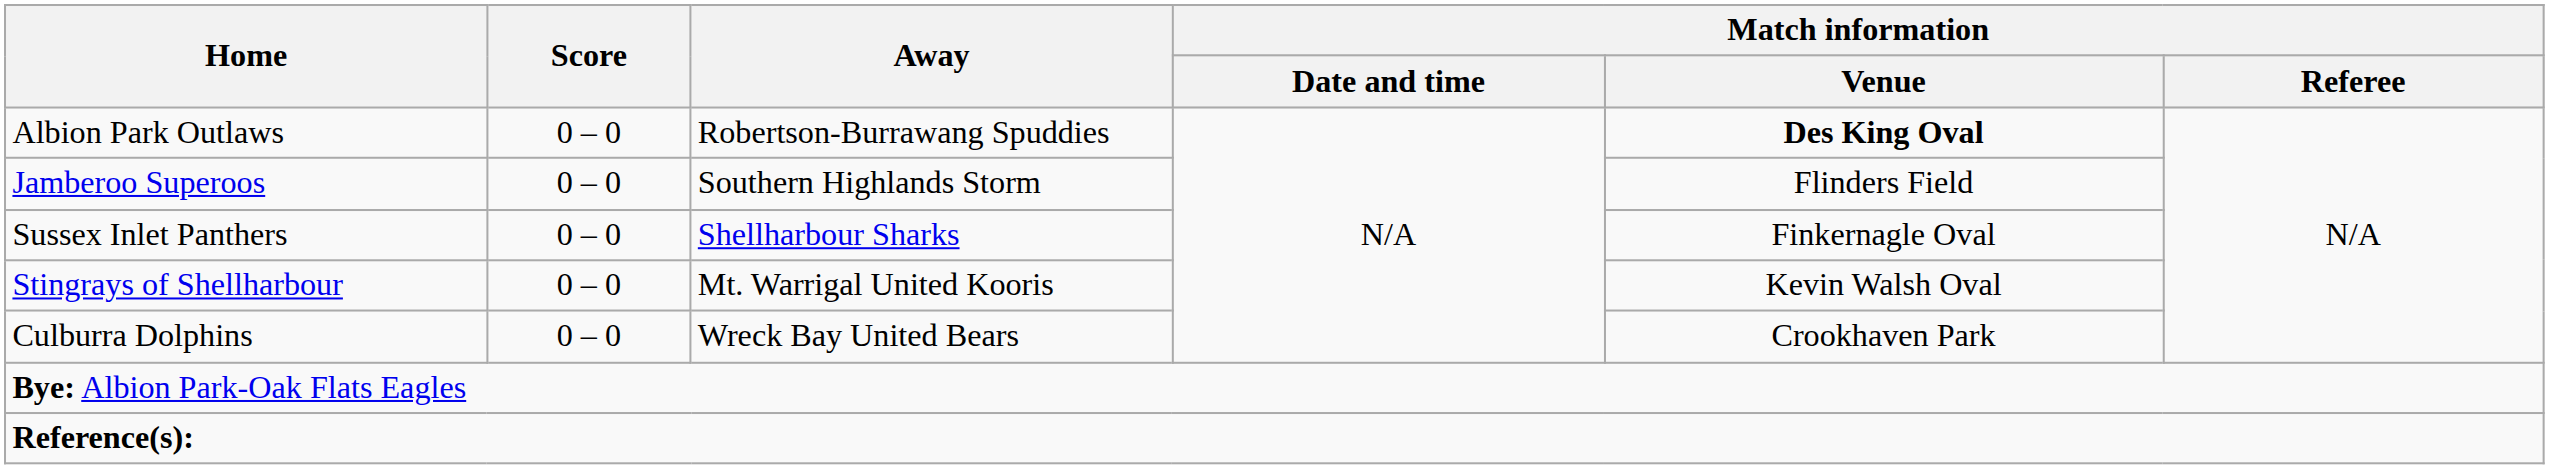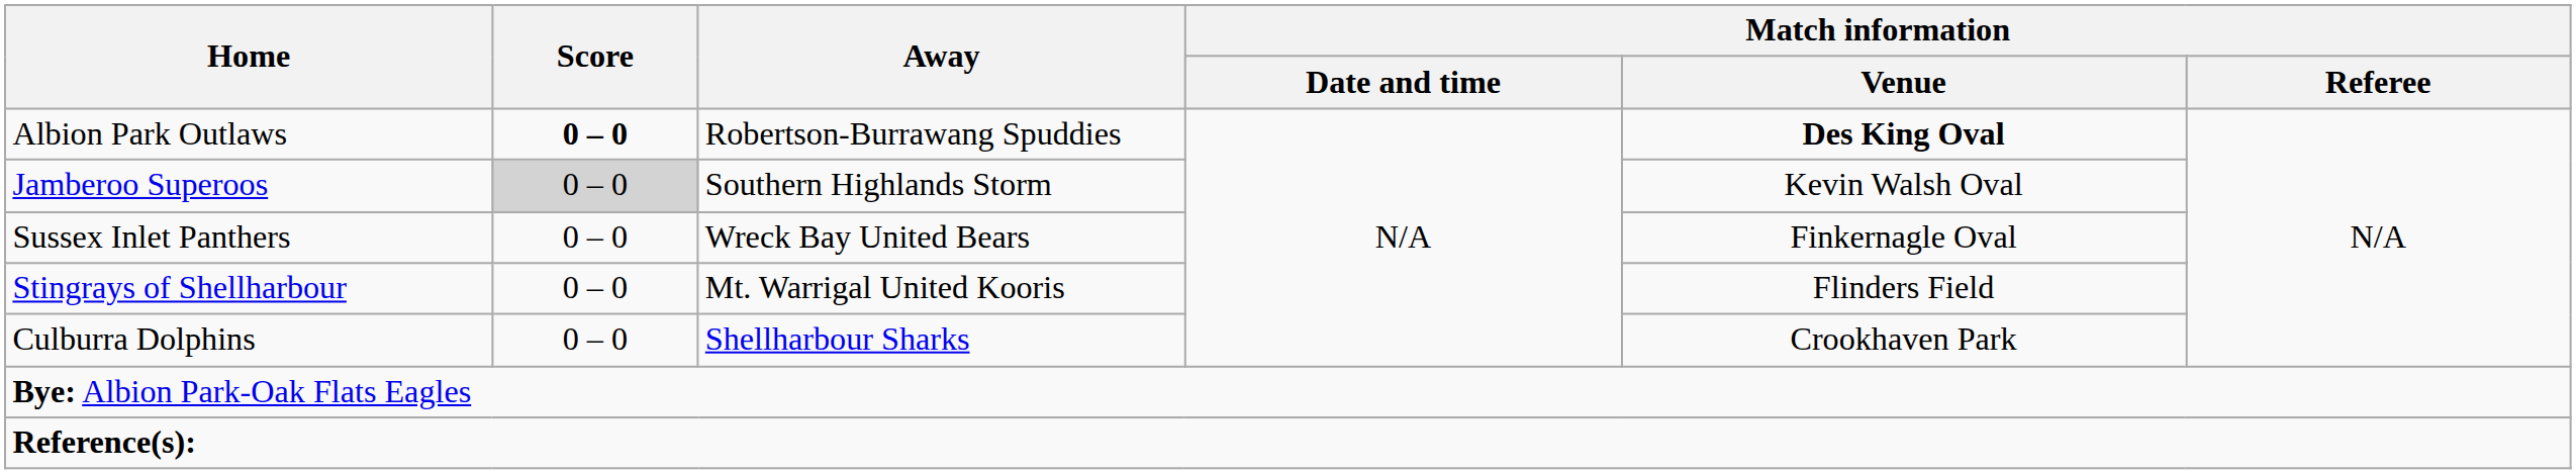Albion Park Outlaws | Score: normal -> bold
Jamberoo Superoos | Score: no background -> lightgrey background
Jamberoo Superoos | Match information / Venue: Flinders Field -> Kevin Walsh Oval
Sussex Inlet Panthers | Away: Shellharbour Sharks -> Wreck Bay United Bears
Stingrays of Shellharbour | Match information / Venue: Kevin Walsh Oval -> Flinders Field
Culburra Dolphins | Away: Wreck Bay United Bears -> Shellharbour Sharks
